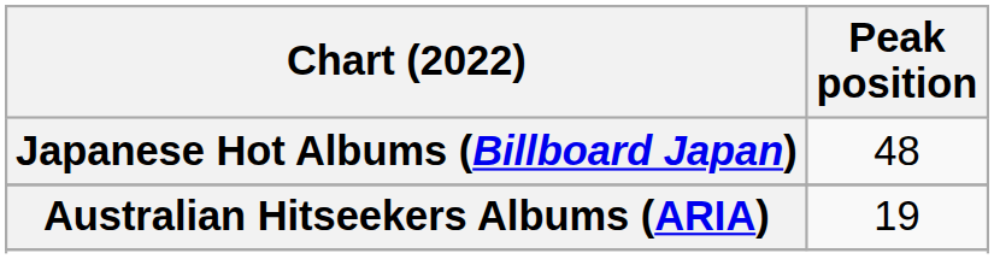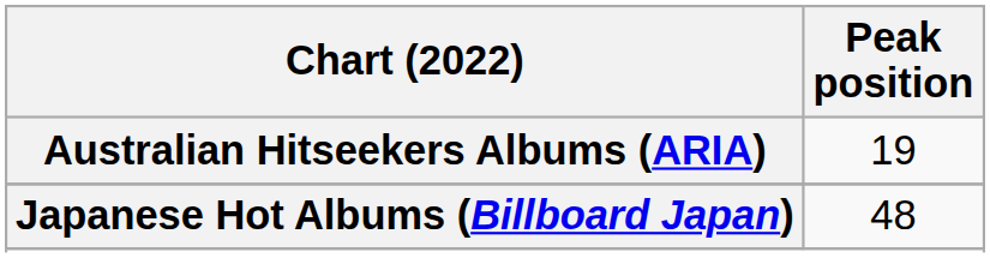rows swapped: Australian Hitseekers Albums (ARIA) <-> Japanese Hot Albums (Billboard Japan)
